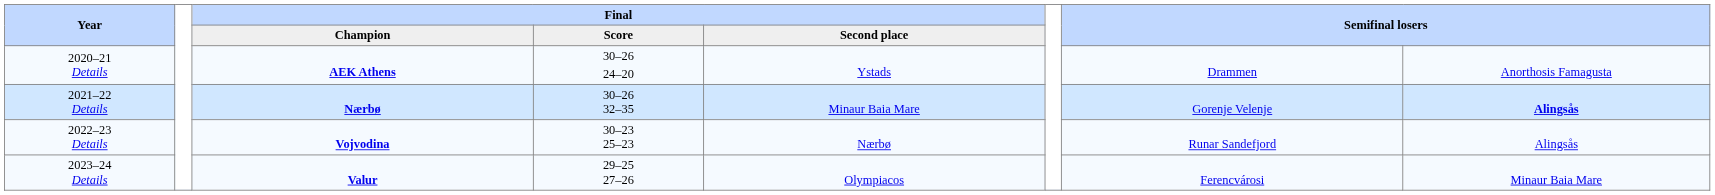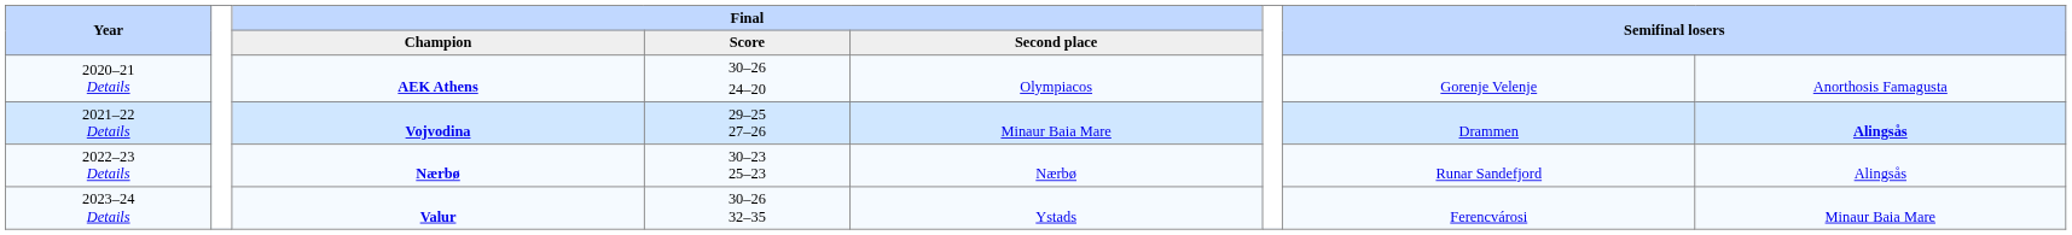2020–21 Details | Final / Second place: Ystads -> Olympiacos
2020–21 Details | column 7: Drammen -> Gorenje Velenje
2021–22 Details | Final / Champion: Nærbø -> Vojvodina
2021–22 Details | Final / Score: 30–26 32–35 -> 29–25 27–26
2021–22 Details | column 7: Gorenje Velenje -> Drammen
2022–23 Details | Final / Champion: Vojvodina -> Nærbø
2023–24 Details | Final / Score: 29–25 27–26 -> 30–26 32–35
2023–24 Details | Final / Second place: Olympiacos -> Ystads
